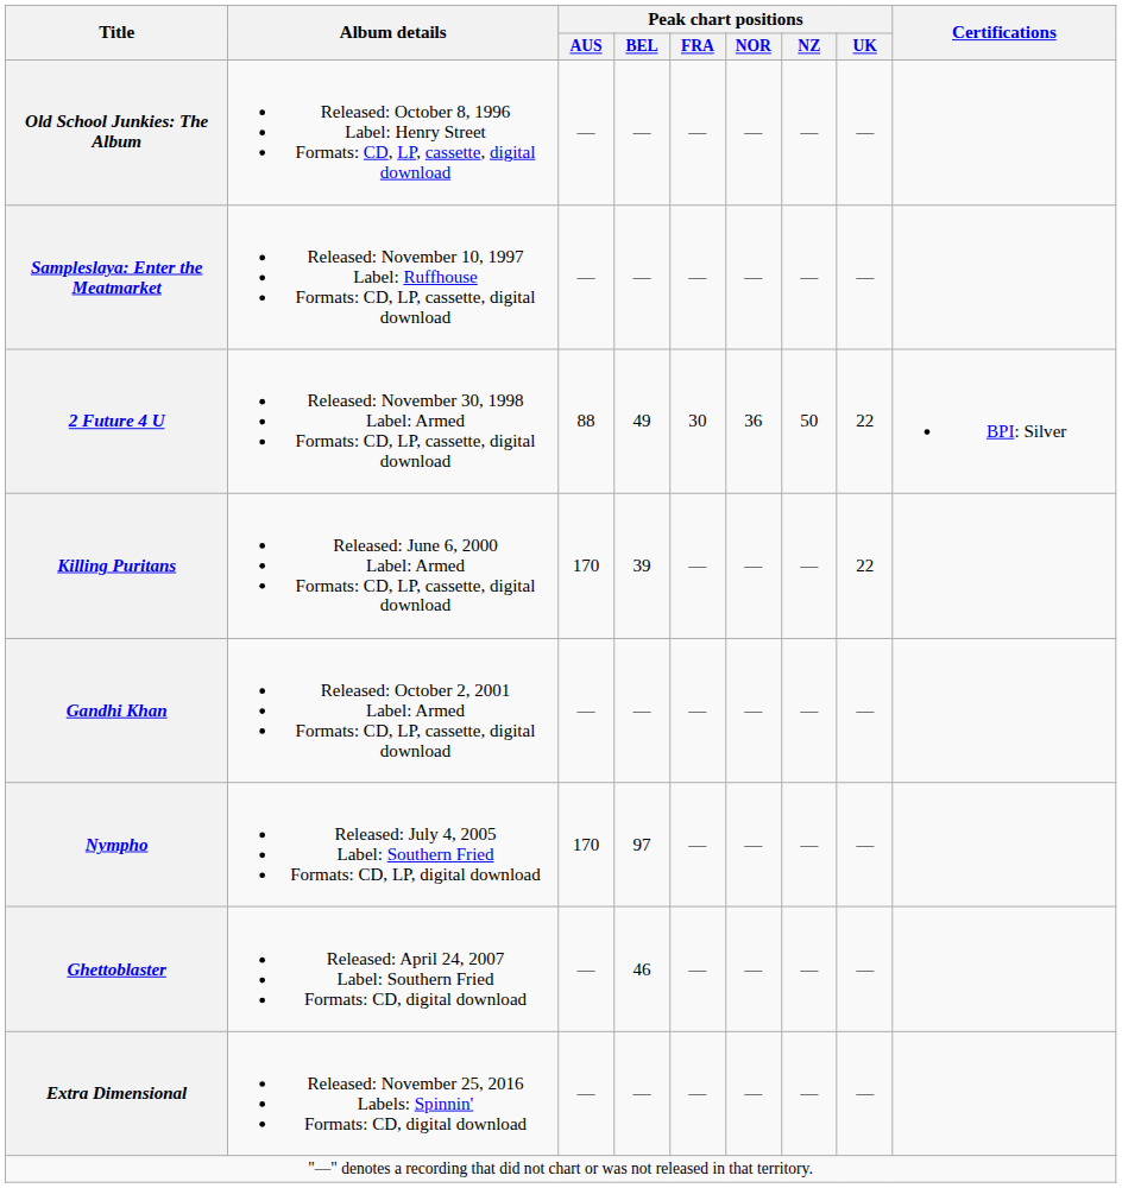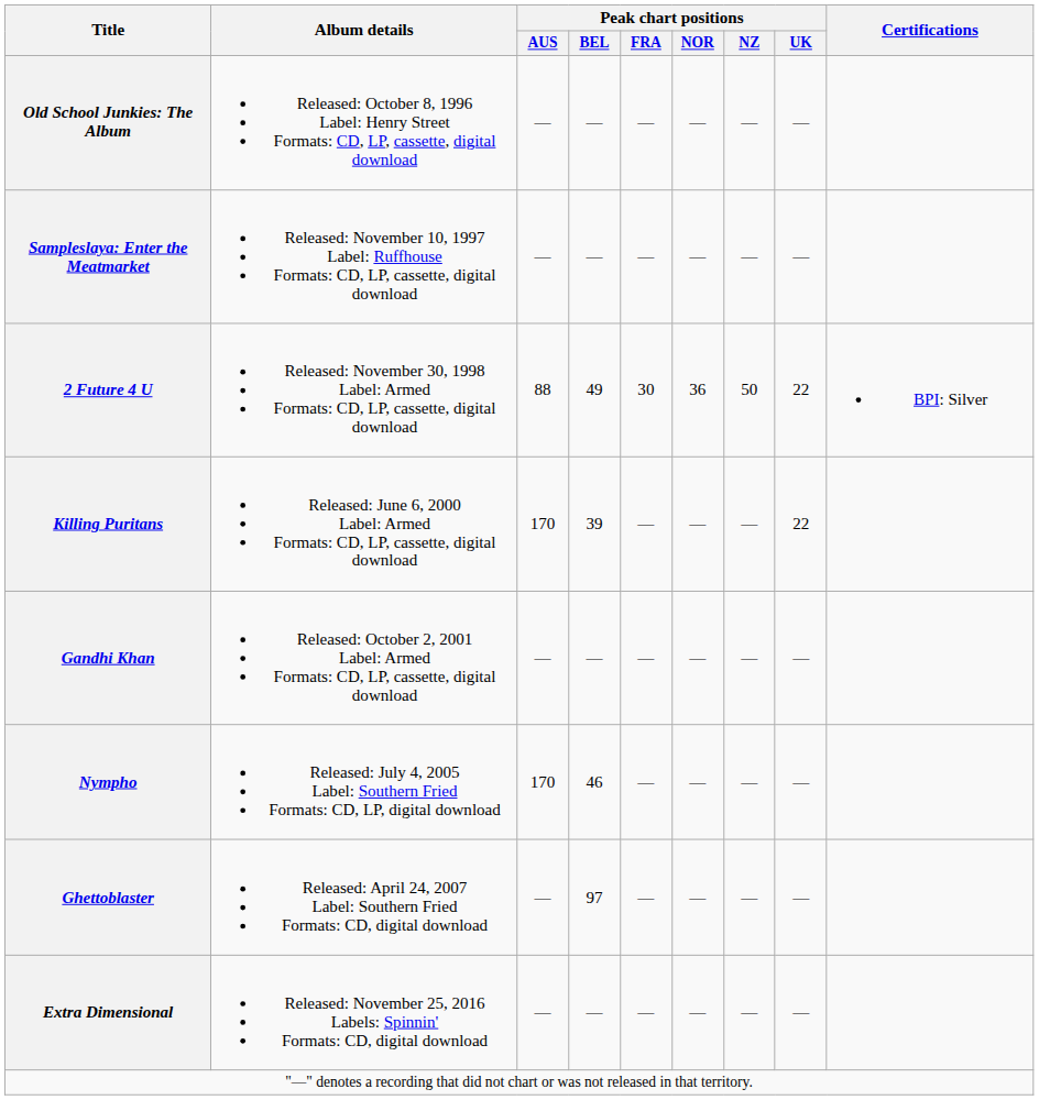Nympho | Peak chart positions / BEL: 97 -> 46
Ghettoblaster | Peak chart positions / BEL: 46 -> 97
